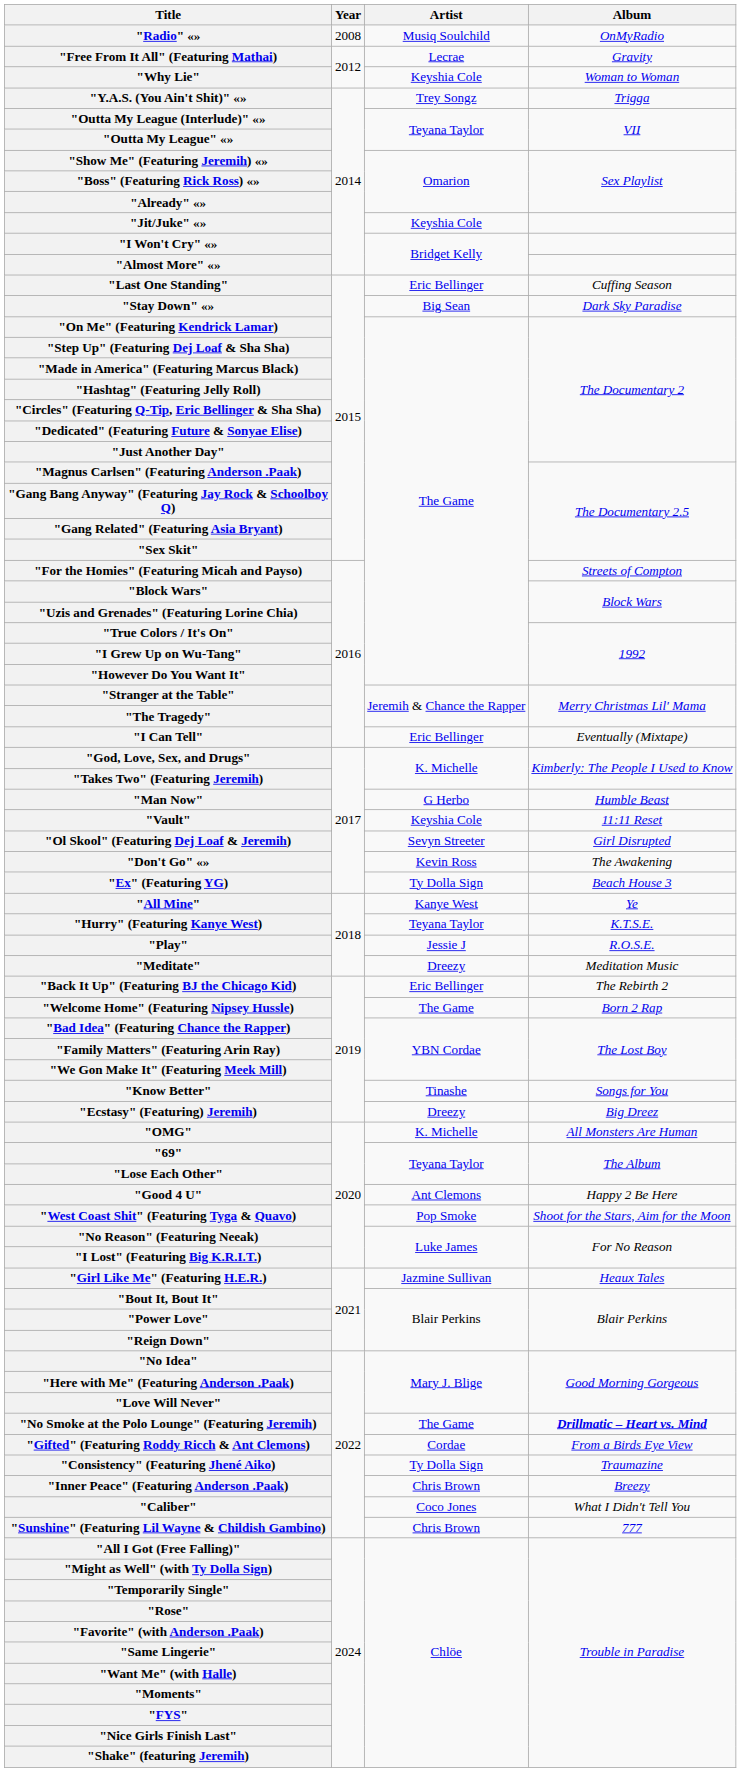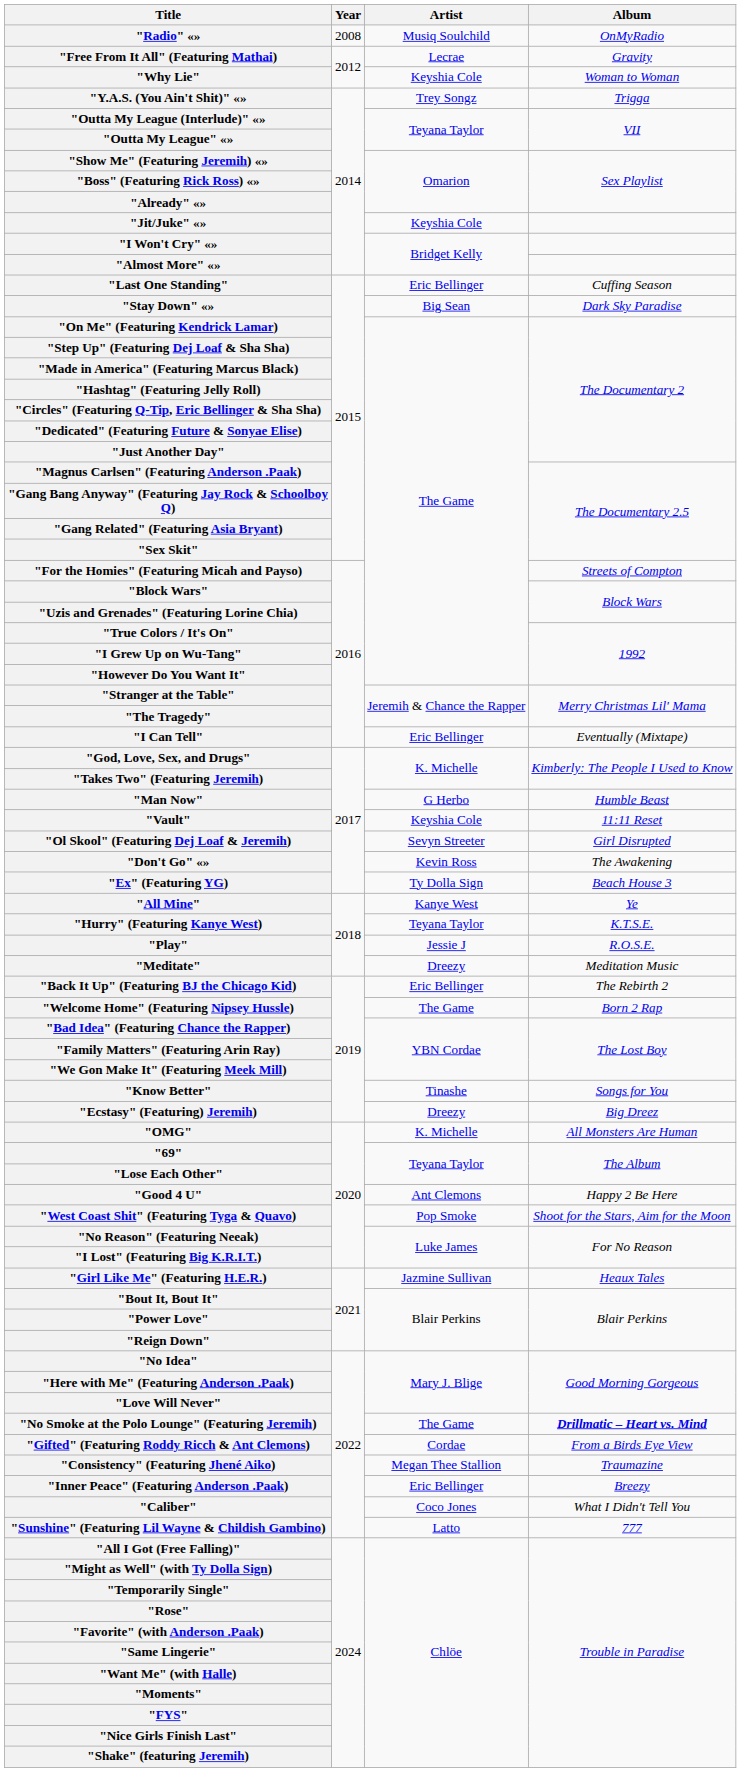"Consistency" (Featuring Jhené Aiko) | Artist: Ty Dolla Sign -> Megan Thee Stallion
"Inner Peace" (Featuring Anderson .Paak) | Artist: Chris Brown -> Eric Bellinger
"Sunshine" (Featuring Lil Wayne & Childish Gambino) | Artist: Chris Brown -> Latto
